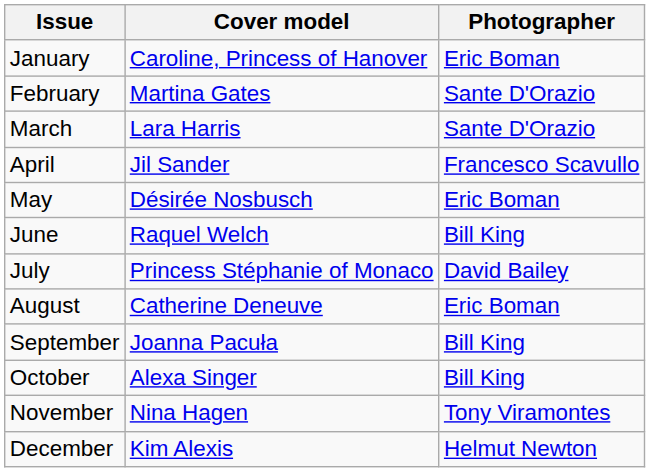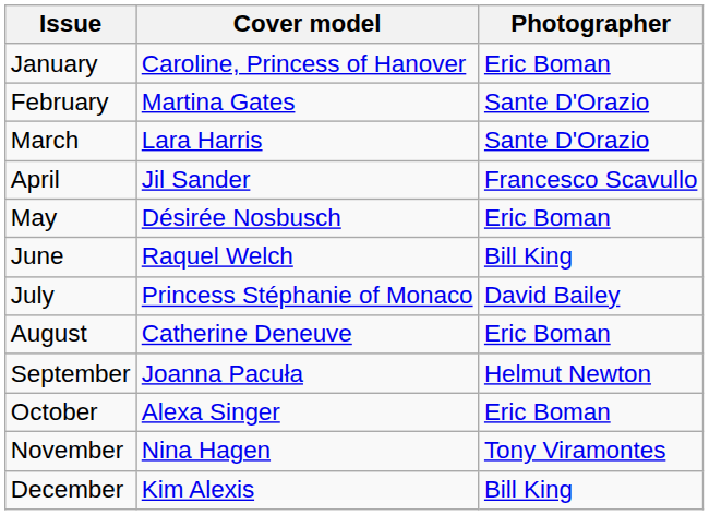September | Photographer: Bill King -> Helmut Newton
October | Photographer: Bill King -> Eric Boman
December | Photographer: Helmut Newton -> Bill King
